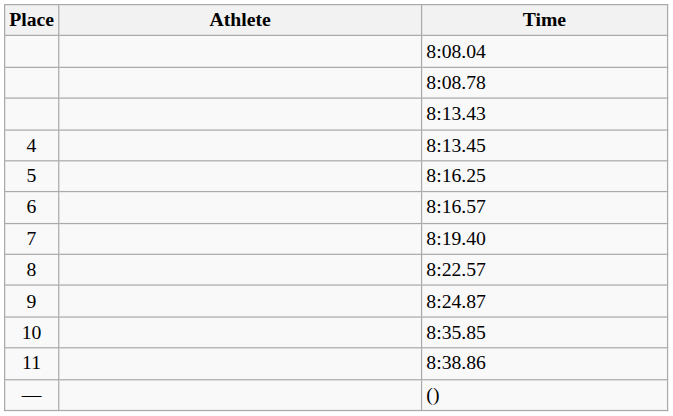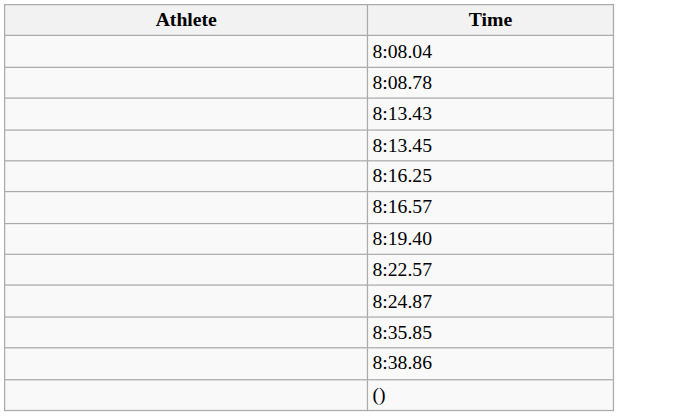- column: Place | 4 | 5 | 6 | 7 | 8 | 9 | 10 | 11 | —
